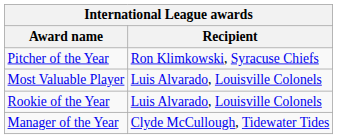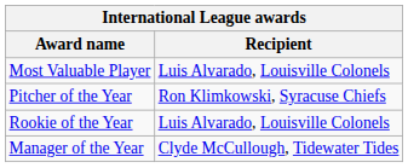rows swapped: Most Valuable Player <-> Pitcher of the Year
